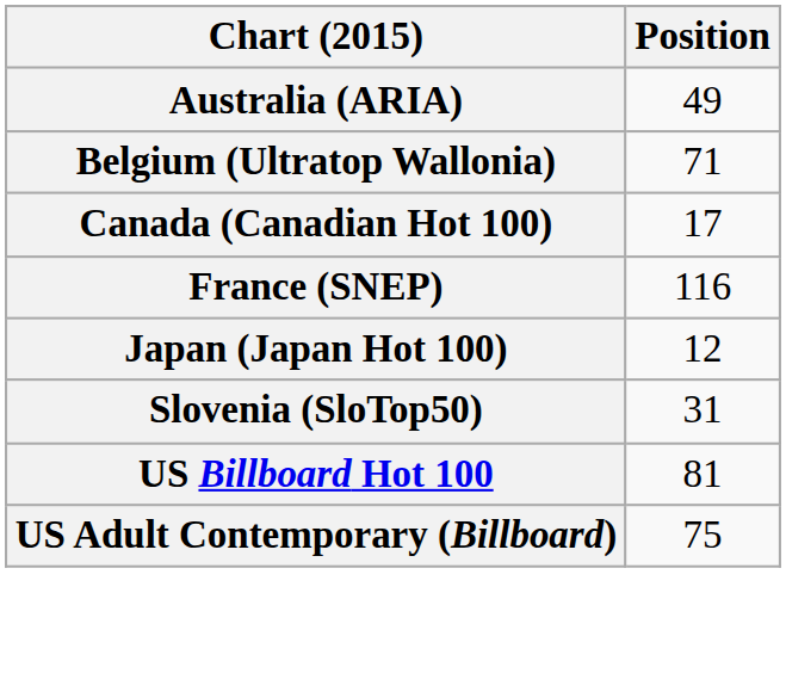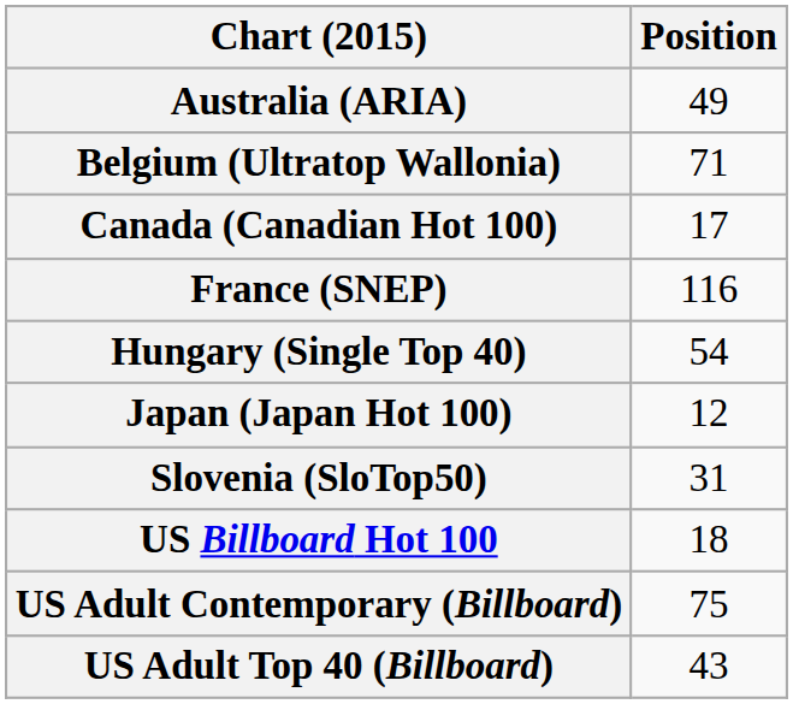+ row: Hungary (Single Top 40) | 54
US Billboard Hot 100 | Position: 81 -> 18
+ row: US Adult Top 40 (Billboard) | 43
